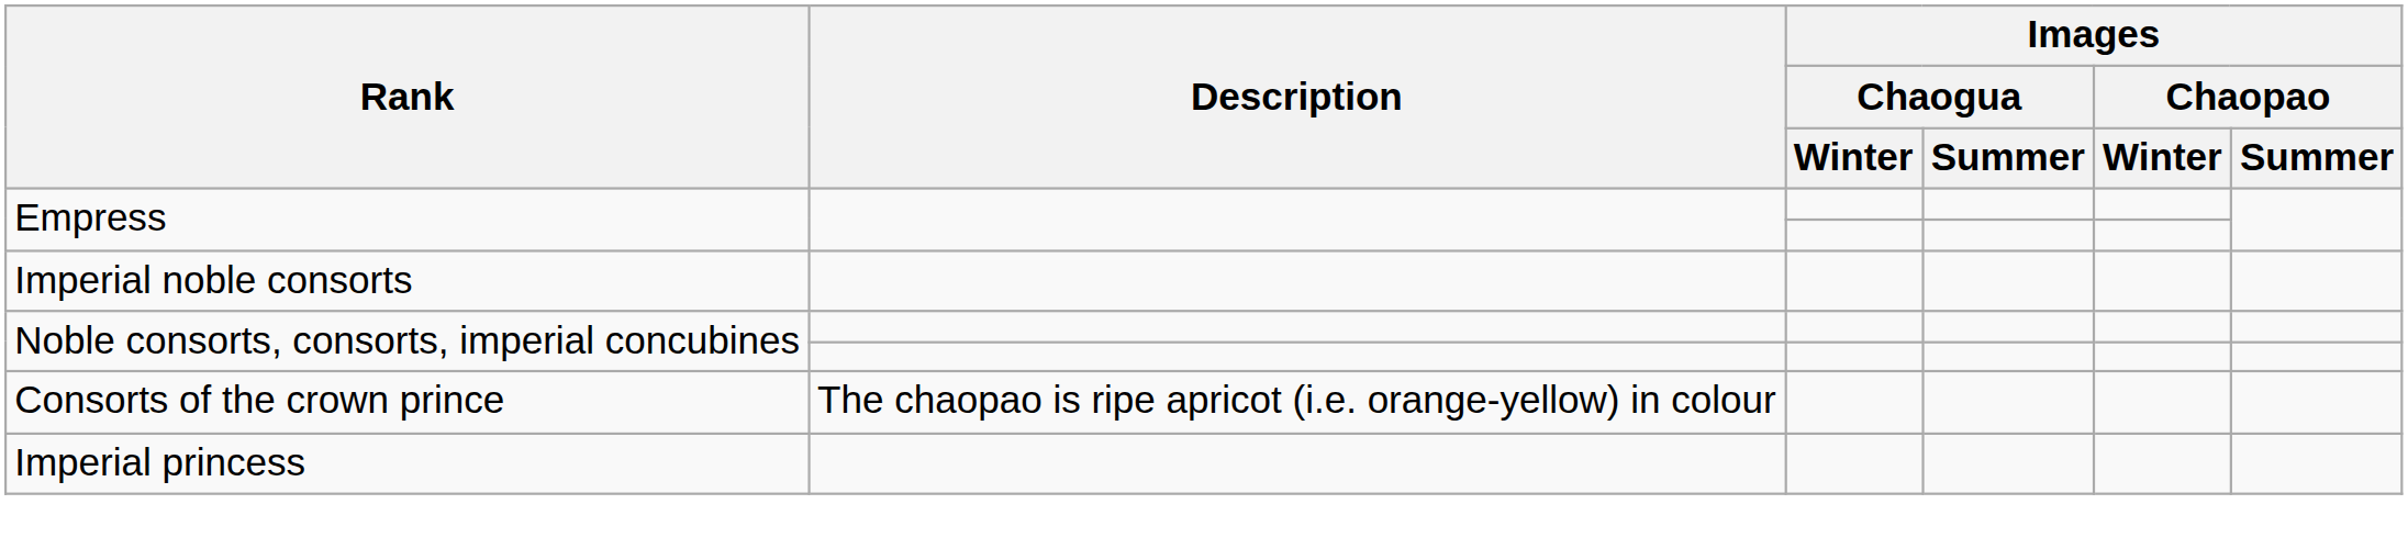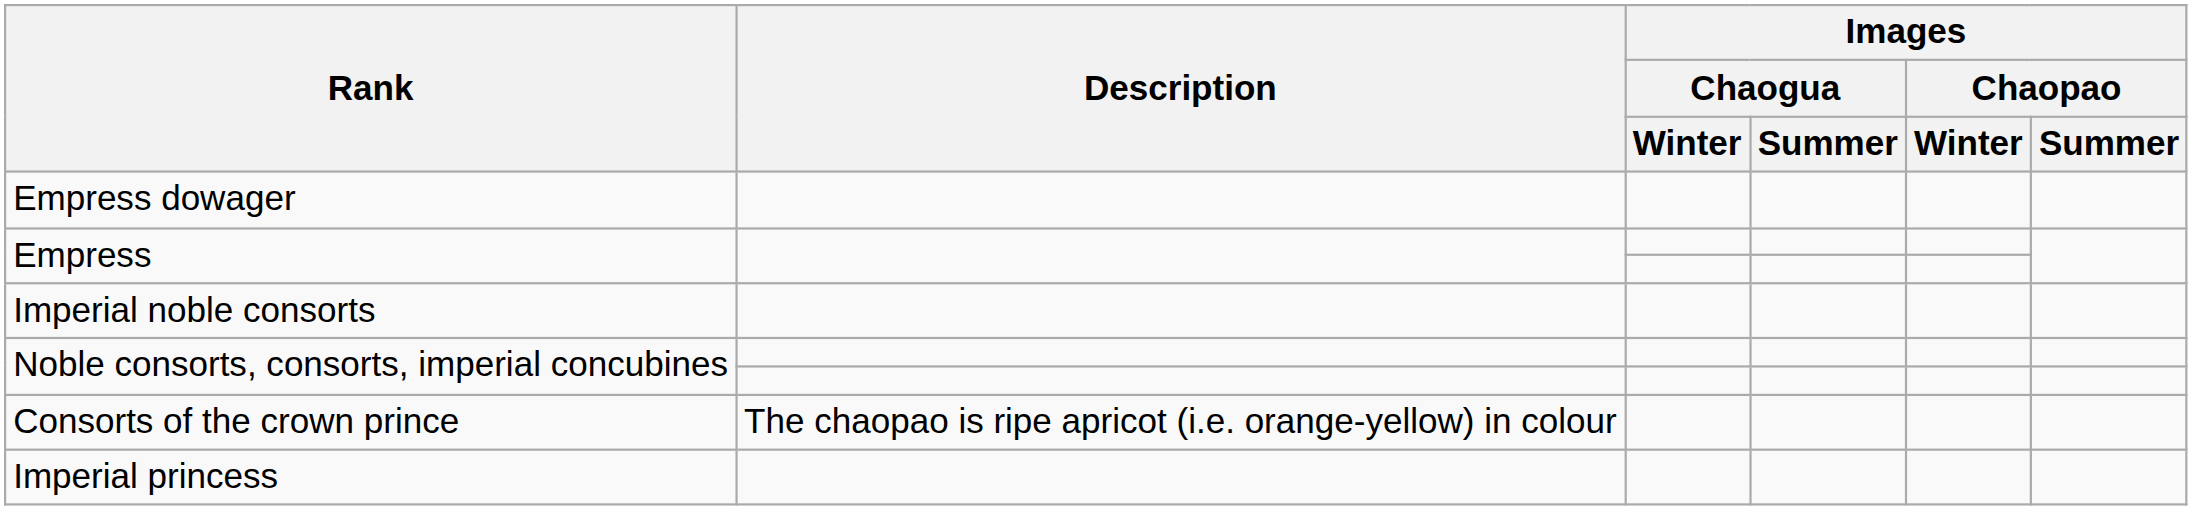+ row: Empress dowager
